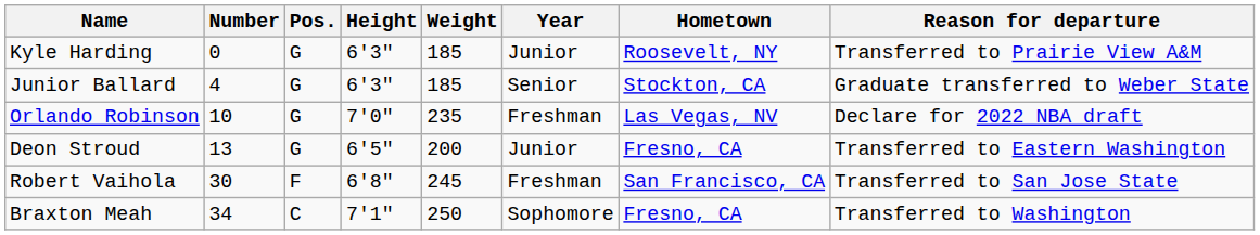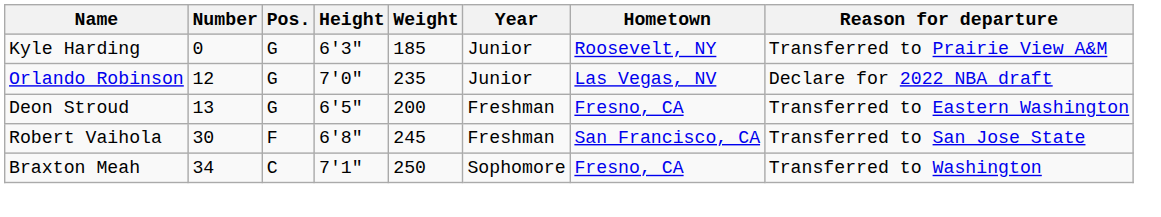- row: Junior Ballard | 4 | G | 6'3" | 185 | Senior | Stockton, CA | Graduate transferred to Weber State
Orlando Robinson | Number: 10 -> 12
Orlando Robinson | Year: Freshman -> Junior
Deon Stroud | Year: Junior -> Freshman
